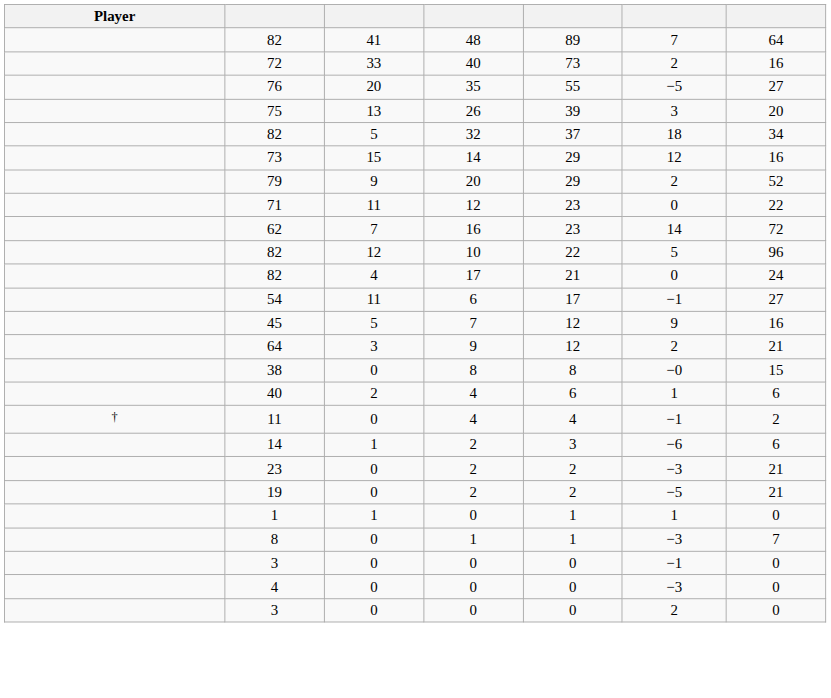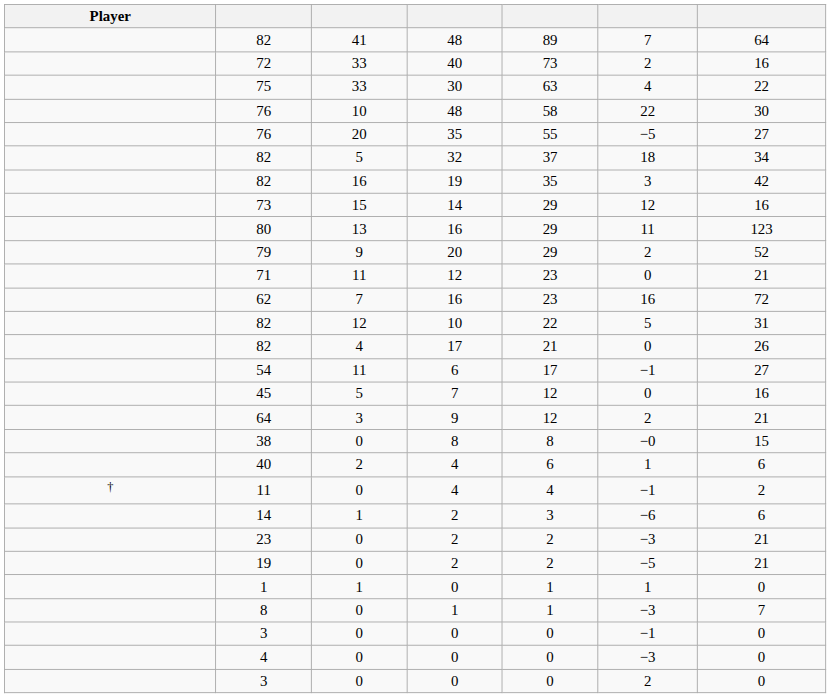+ row: 75 | 33 | 30 | 63 | 4 | 22
+ row: 76 | 10 | 48 | 58 | 22 | 30
- row: 75 | 13 | 26 | 39 | 3 | 20
+ row: 82 | 16 | 19 | 35 | 3 | 42
+ row: 80 | 13 | 16 | 29 | 11 | 123
71 | column 7: 22 -> 21
62 | column 6: 14 -> 16
82 / 10 | column 7: 96 -> 31
82 / 17 | column 7: 24 -> 26
45 | column 6: 9 -> 0
